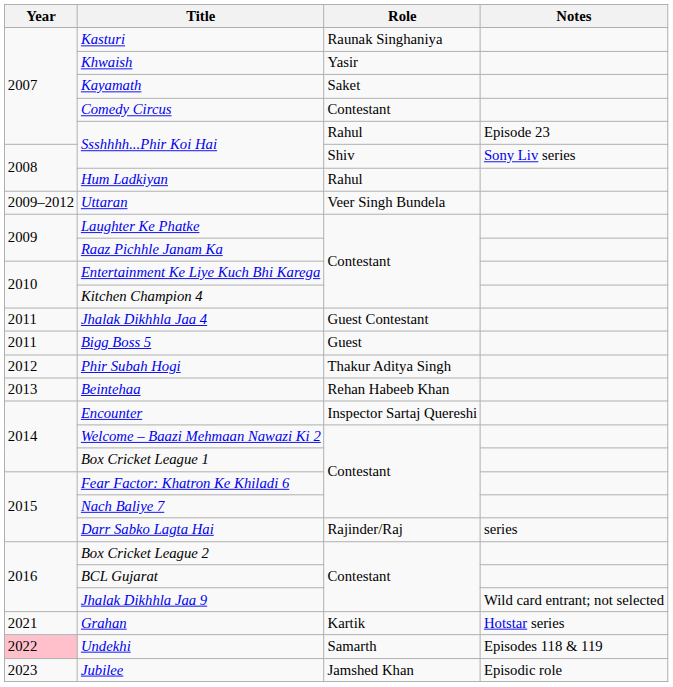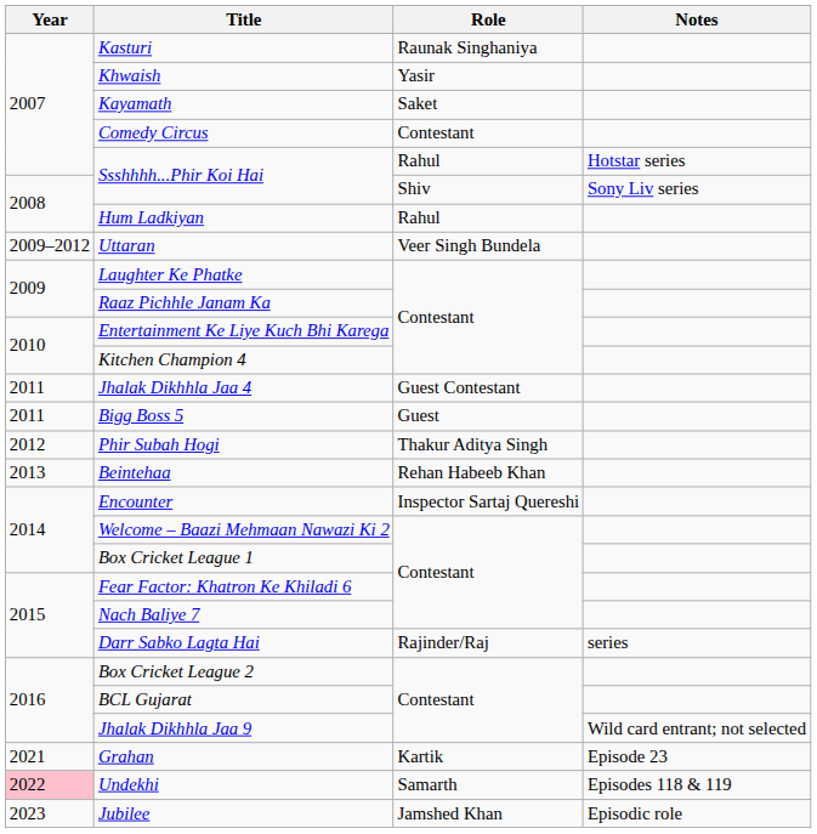Ssshhhh...Phir Koi Hai / Rahul | Notes: Episode 23 -> Hotstar series
Grahan | Notes: Hotstar series -> Episode 23
